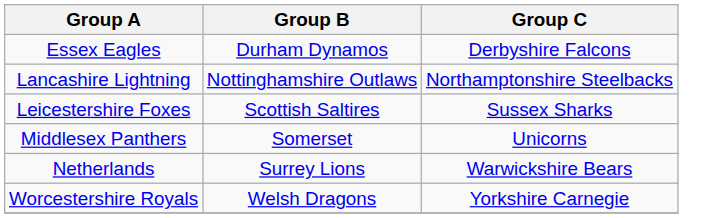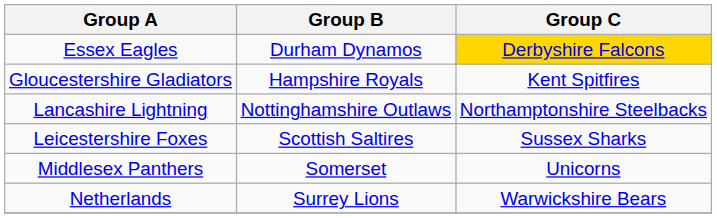Essex Eagles | Group C: no background -> gold background
+ row: Gloucestershire Gladiators | Hampshire Royals | Kent Spitfires
- row: Worcestershire Royals | Welsh Dragons | Yorkshire Carnegie
